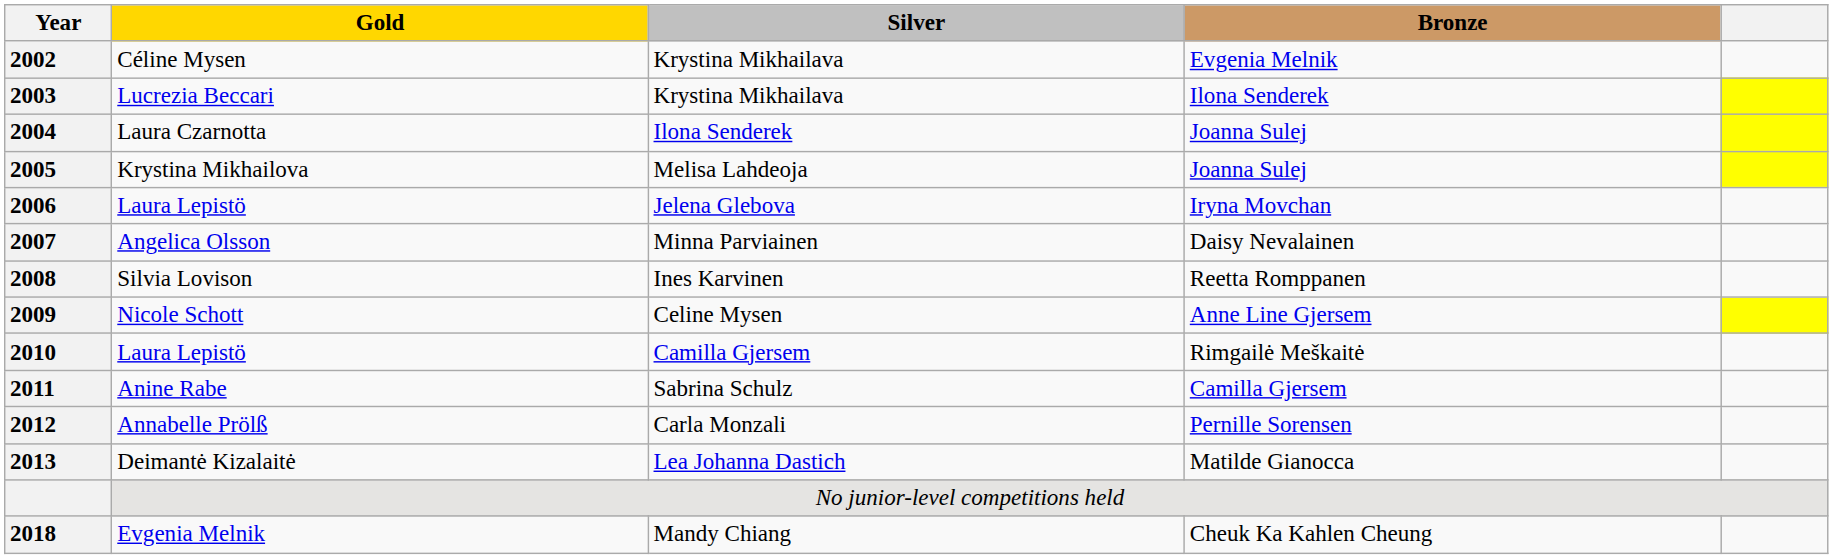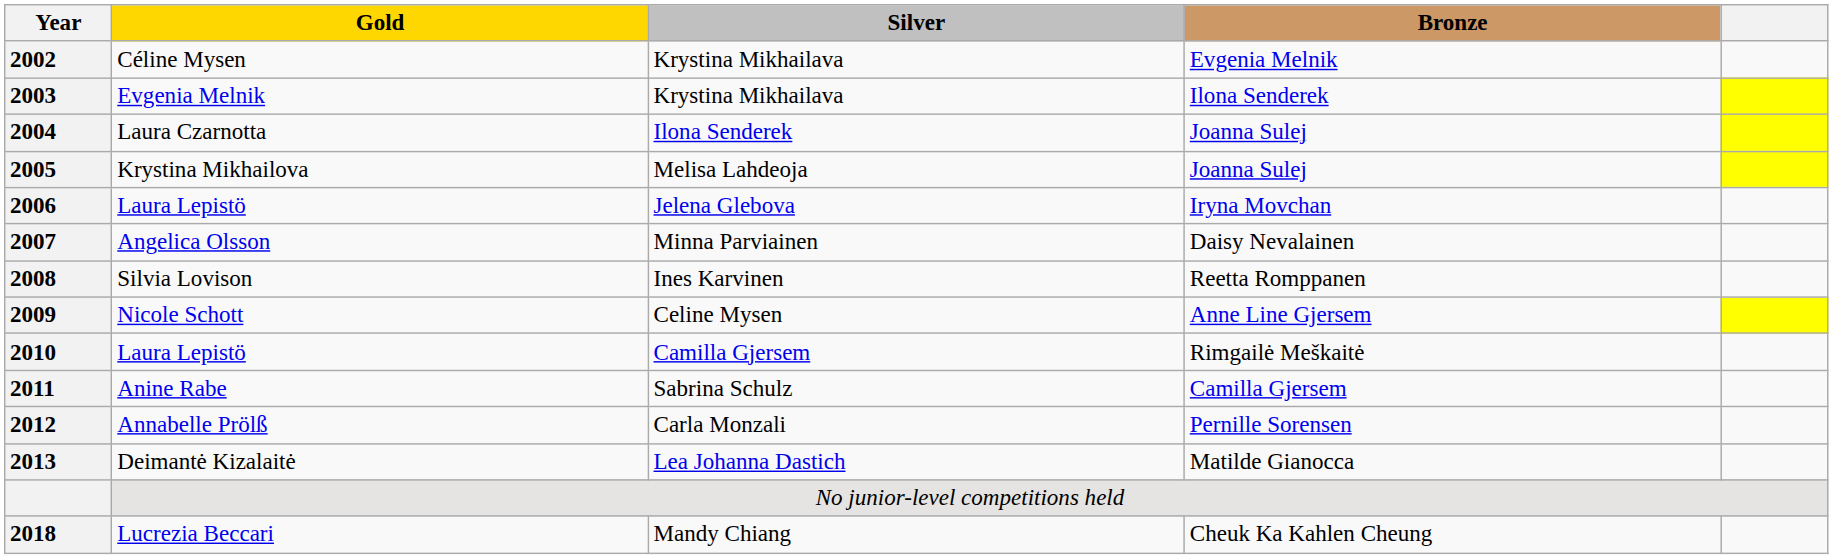2003 | Gold: Lucrezia Beccari -> Evgenia Melnik
2018 | Gold: Evgenia Melnik -> Lucrezia Beccari
